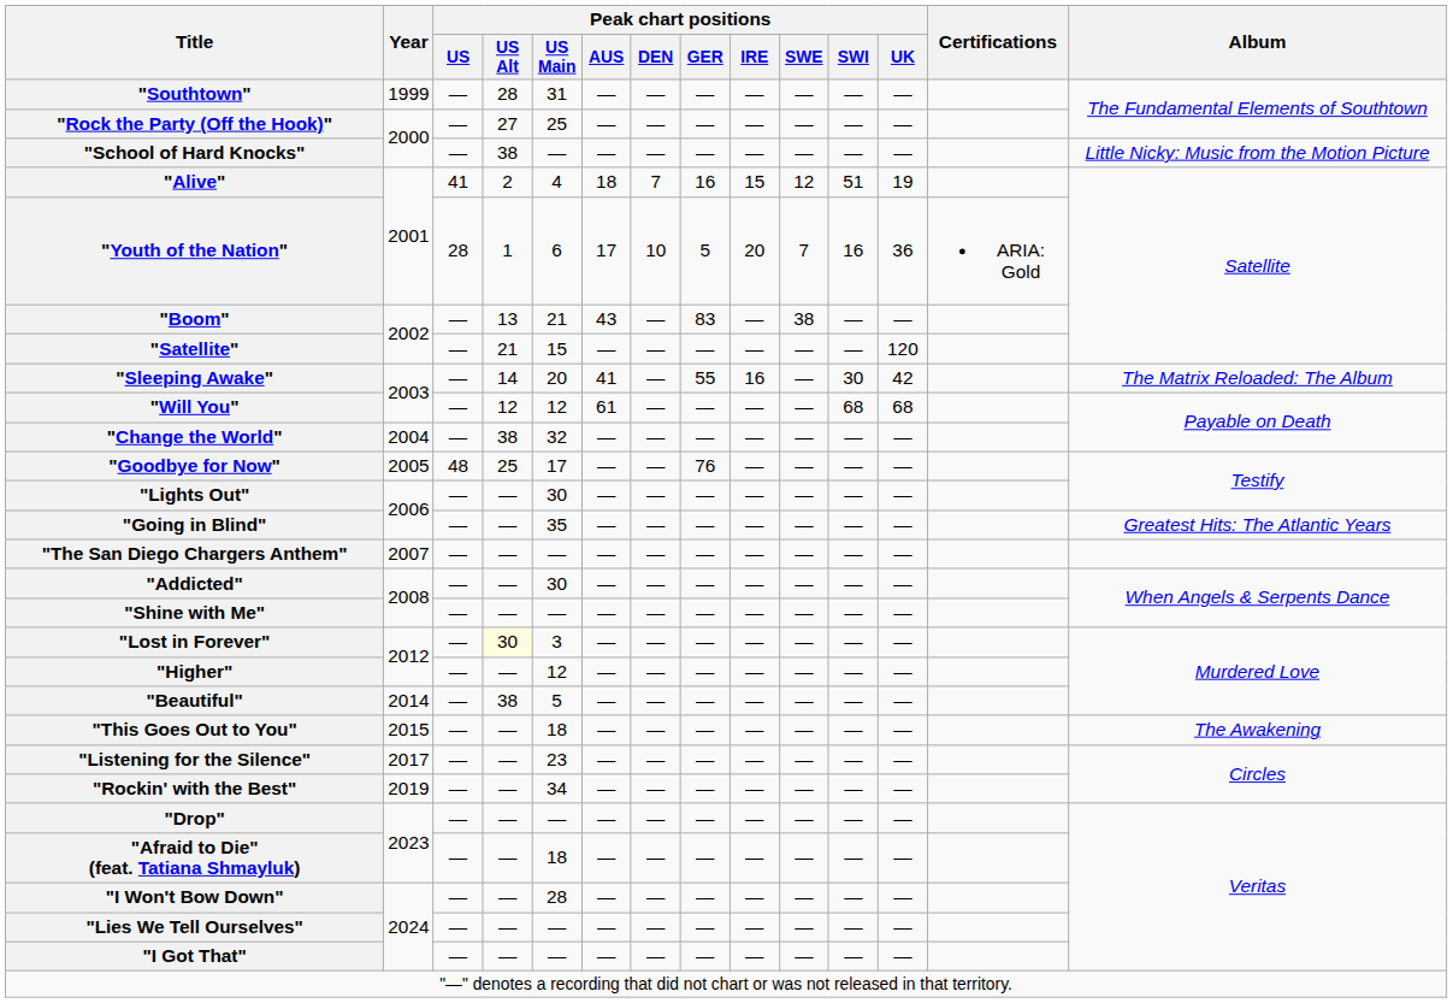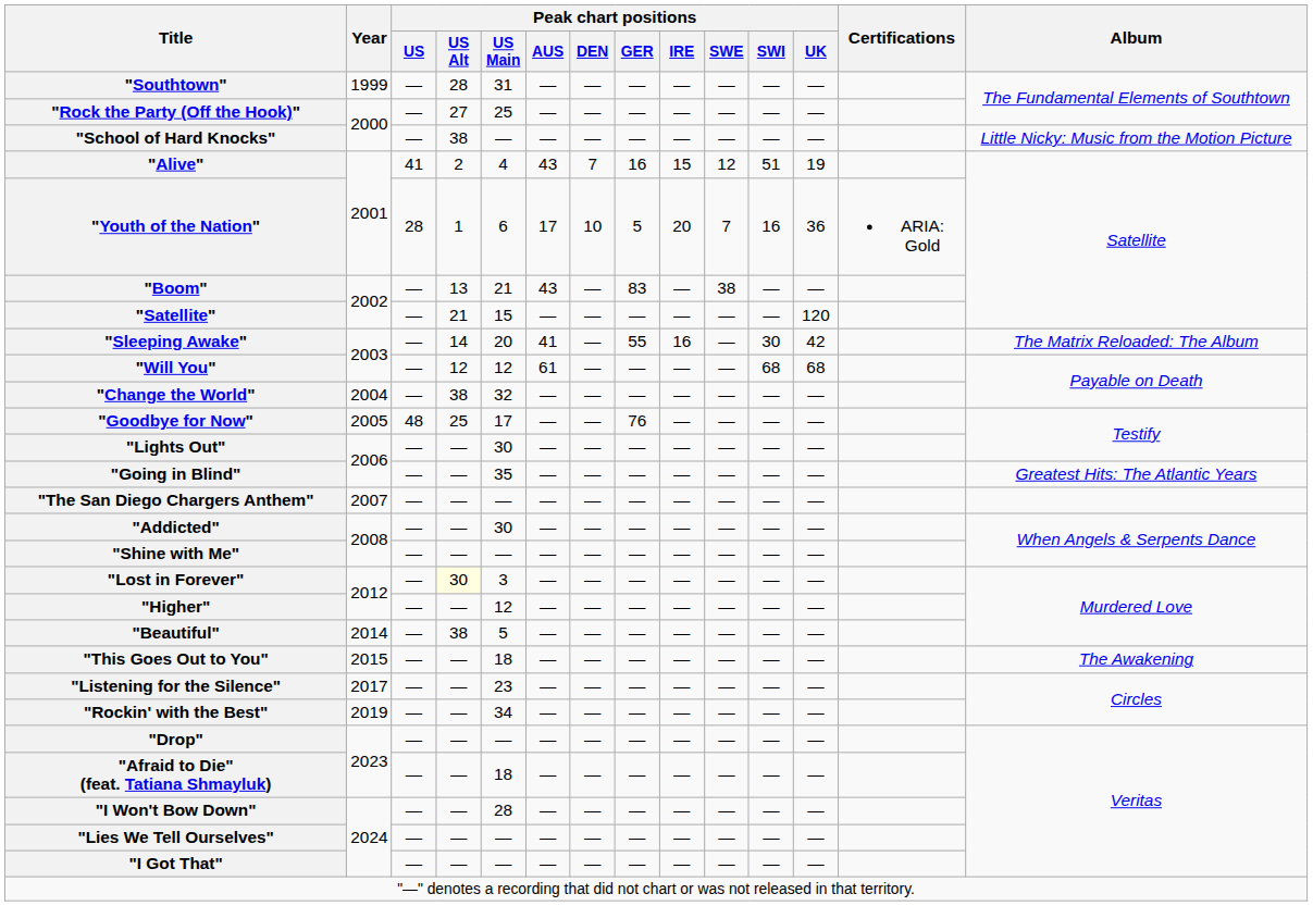"Alive" | Peak chart positions / AUS: 18 -> 43
